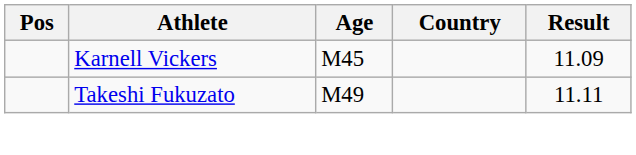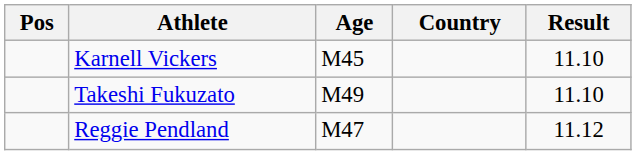Karnell Vickers | Result: 11.09 -> 11.10
Takeshi Fukuzato | Result: 11.11 -> 11.10
+ row: Reggie Pendland | M47 | 11.12
